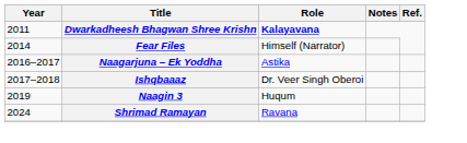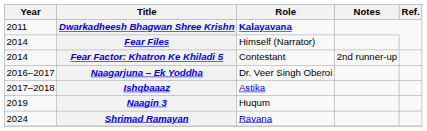+ row: 2014 | Fear Factor: Khatron Ke Khiladi 5 | Contestant | 2nd runner-up
Naagarjuna – Ek Yoddha | Role: Astika -> Dr. Veer Singh Oberoi
Ishqbaaaz | Role: Dr. Veer Singh Oberoi -> Astika
